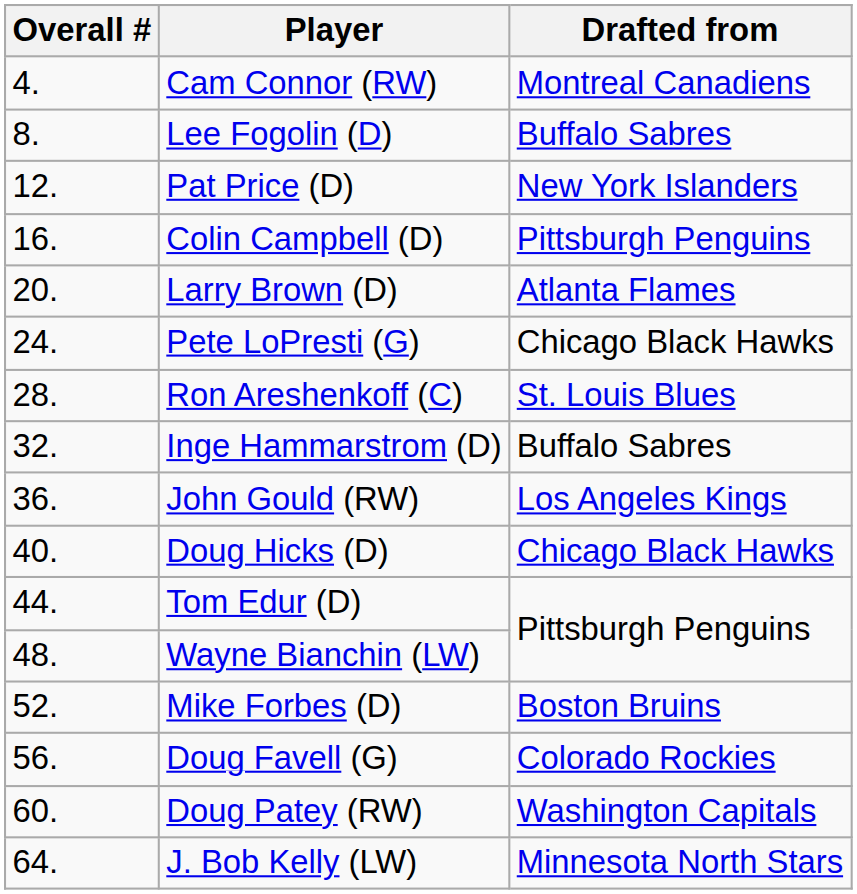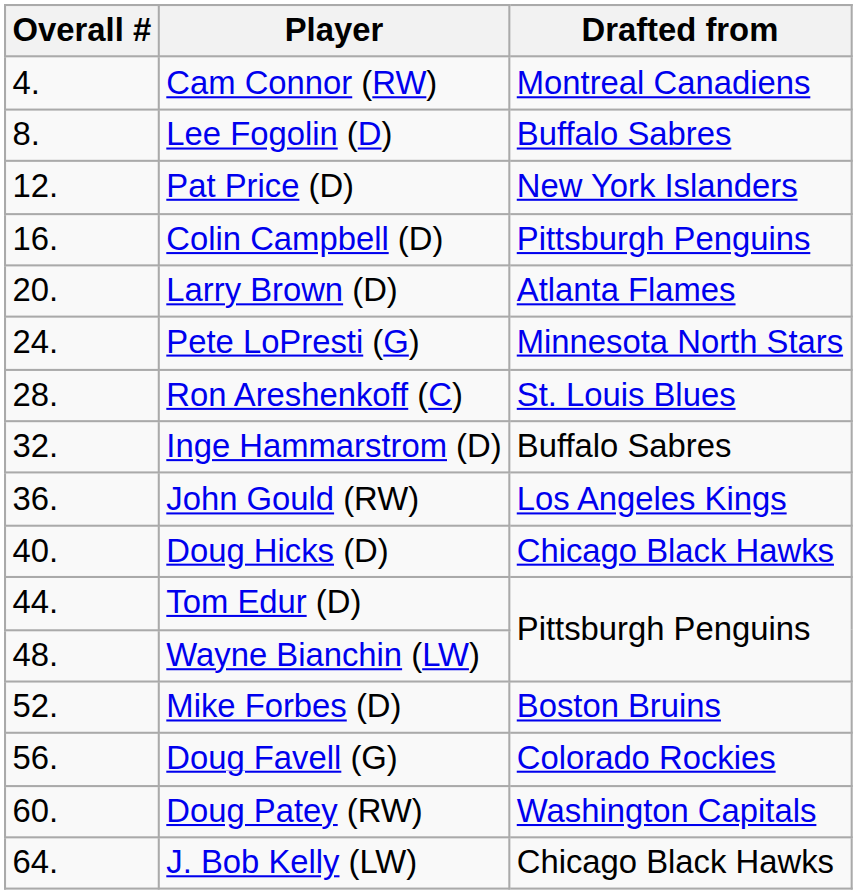Pete LoPresti (G) | Drafted from: Chicago Black Hawks -> Minnesota North Stars
J. Bob Kelly (LW) | Drafted from: Minnesota North Stars -> Chicago Black Hawks
